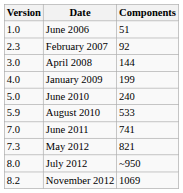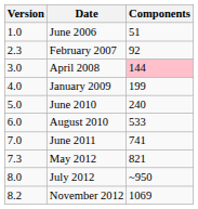April 2008 | Components: no background -> pink background
August 2010 | Version: 5.9 -> 6.0
